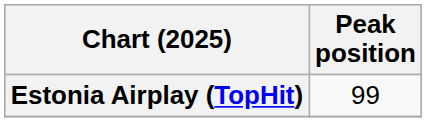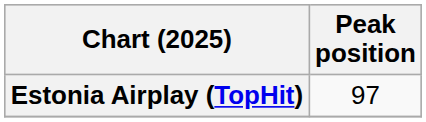Estonia Airplay (TopHit) | Peak position: 99 -> 97
